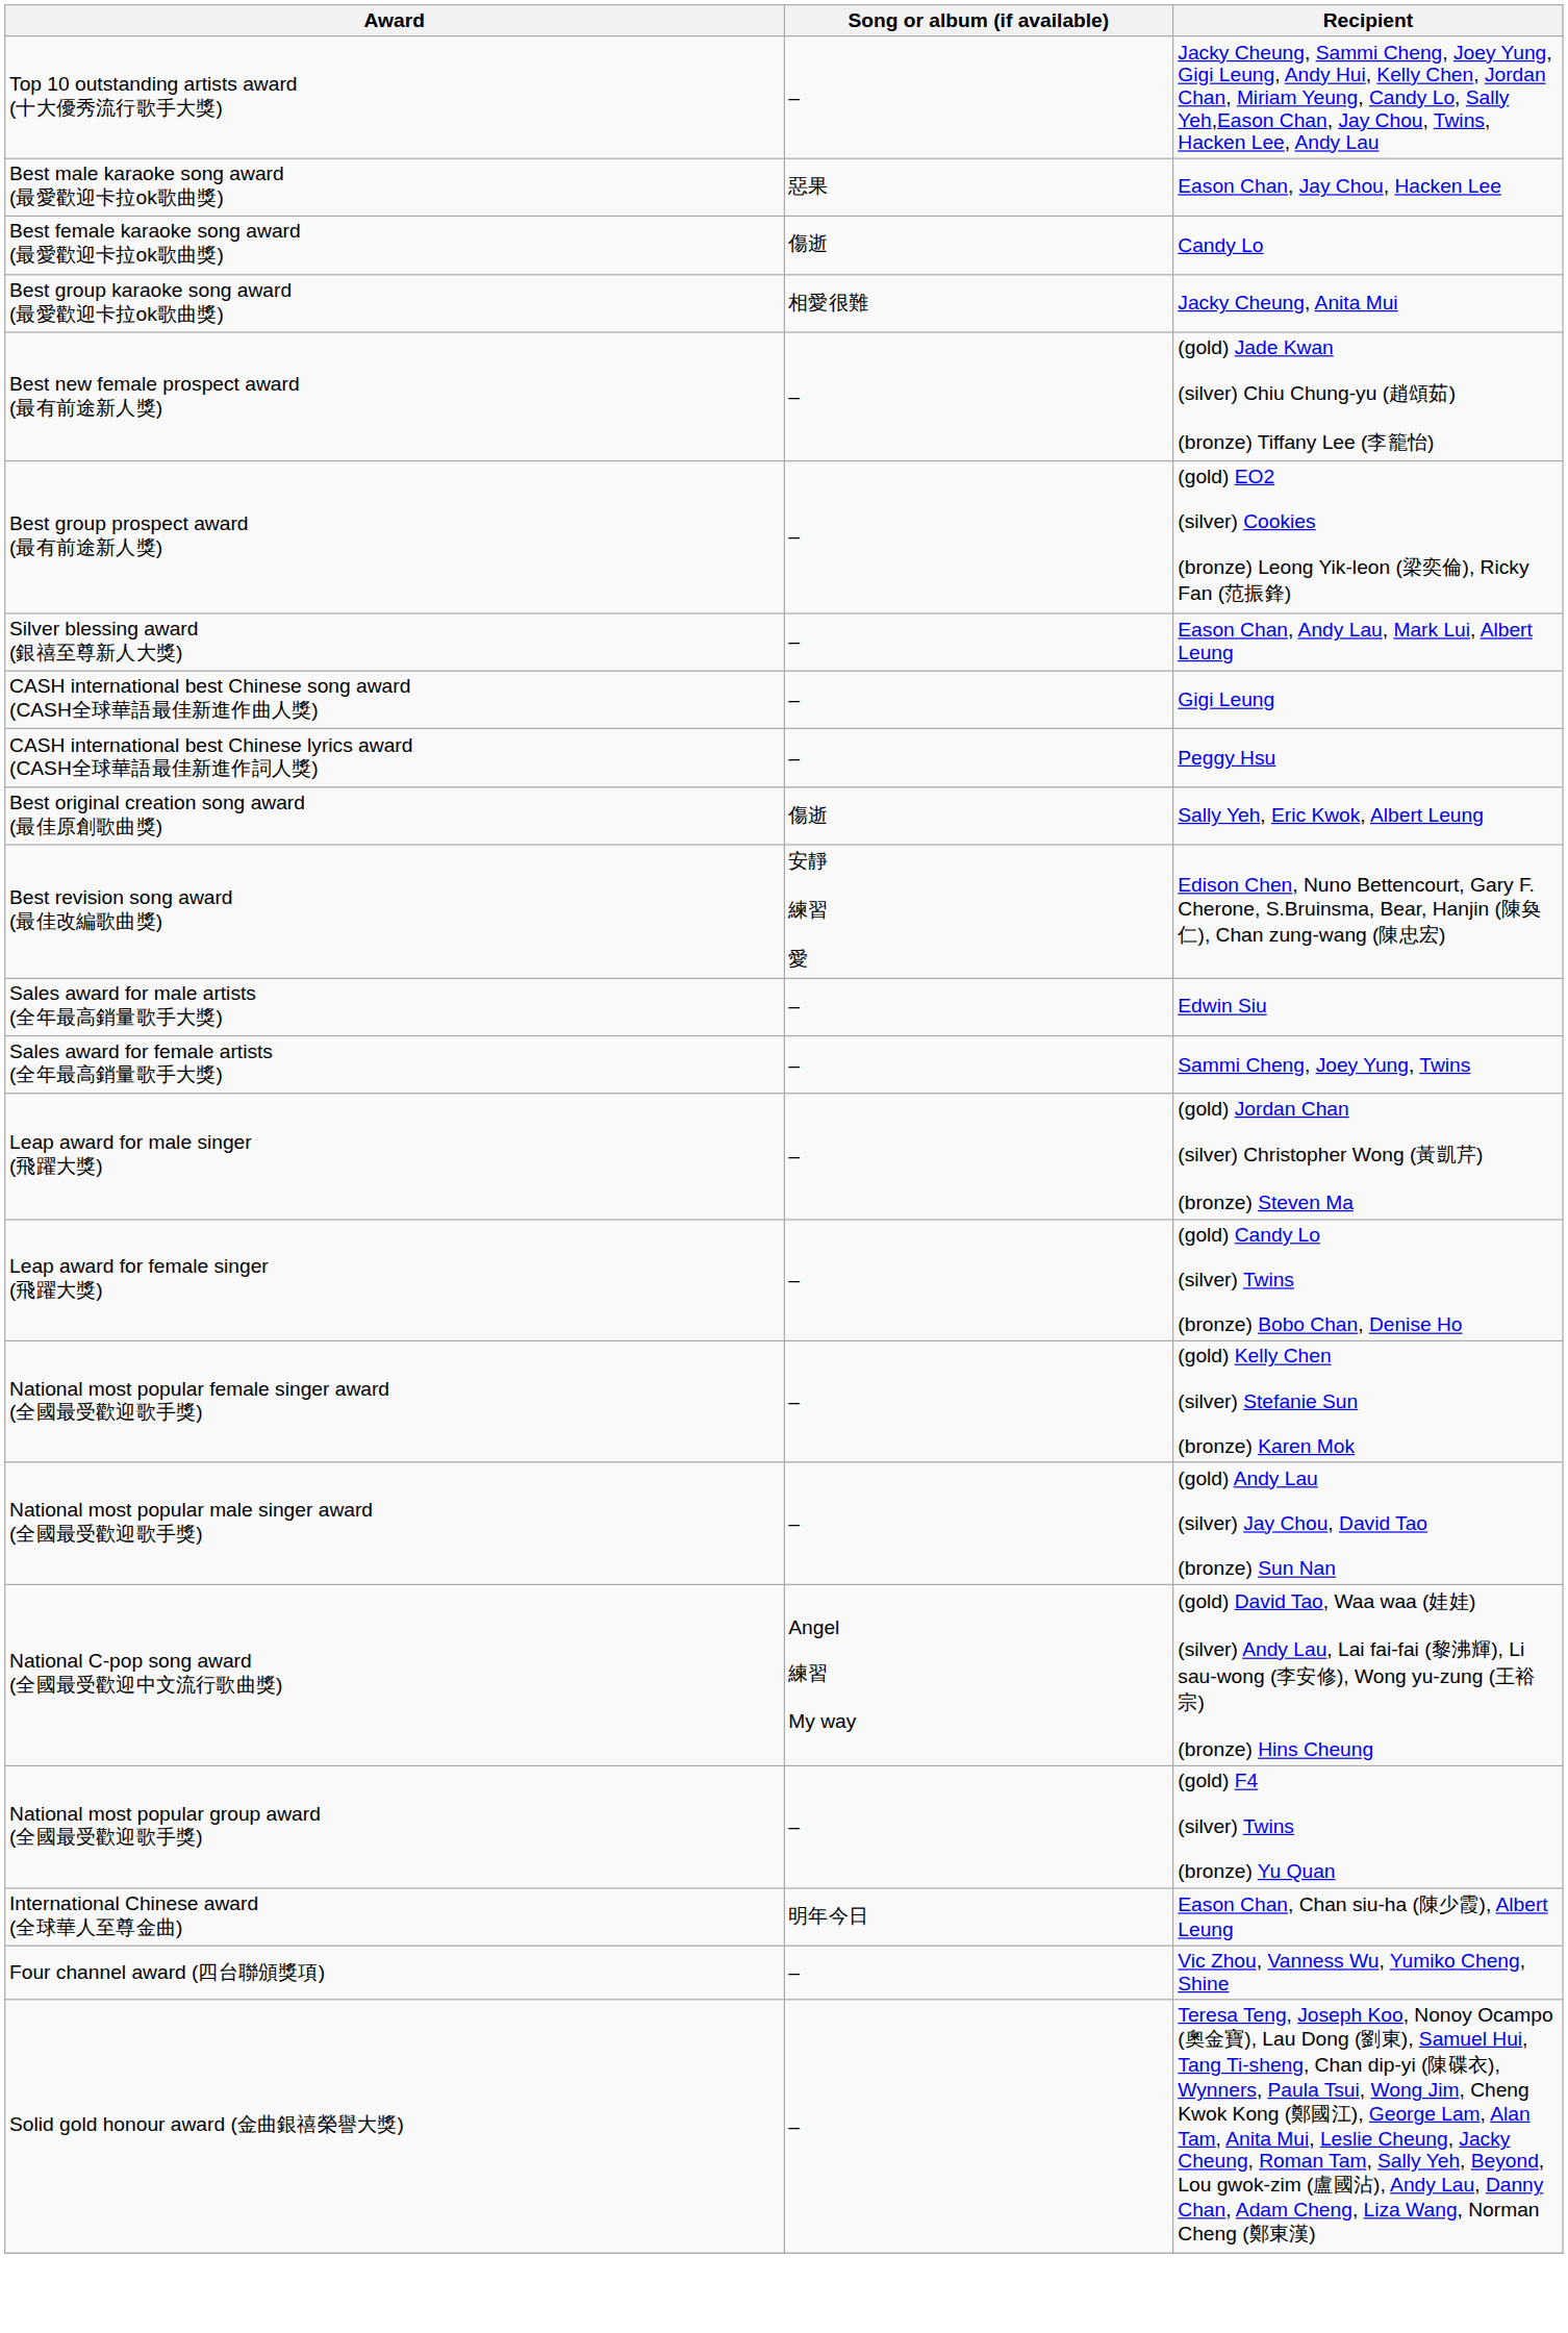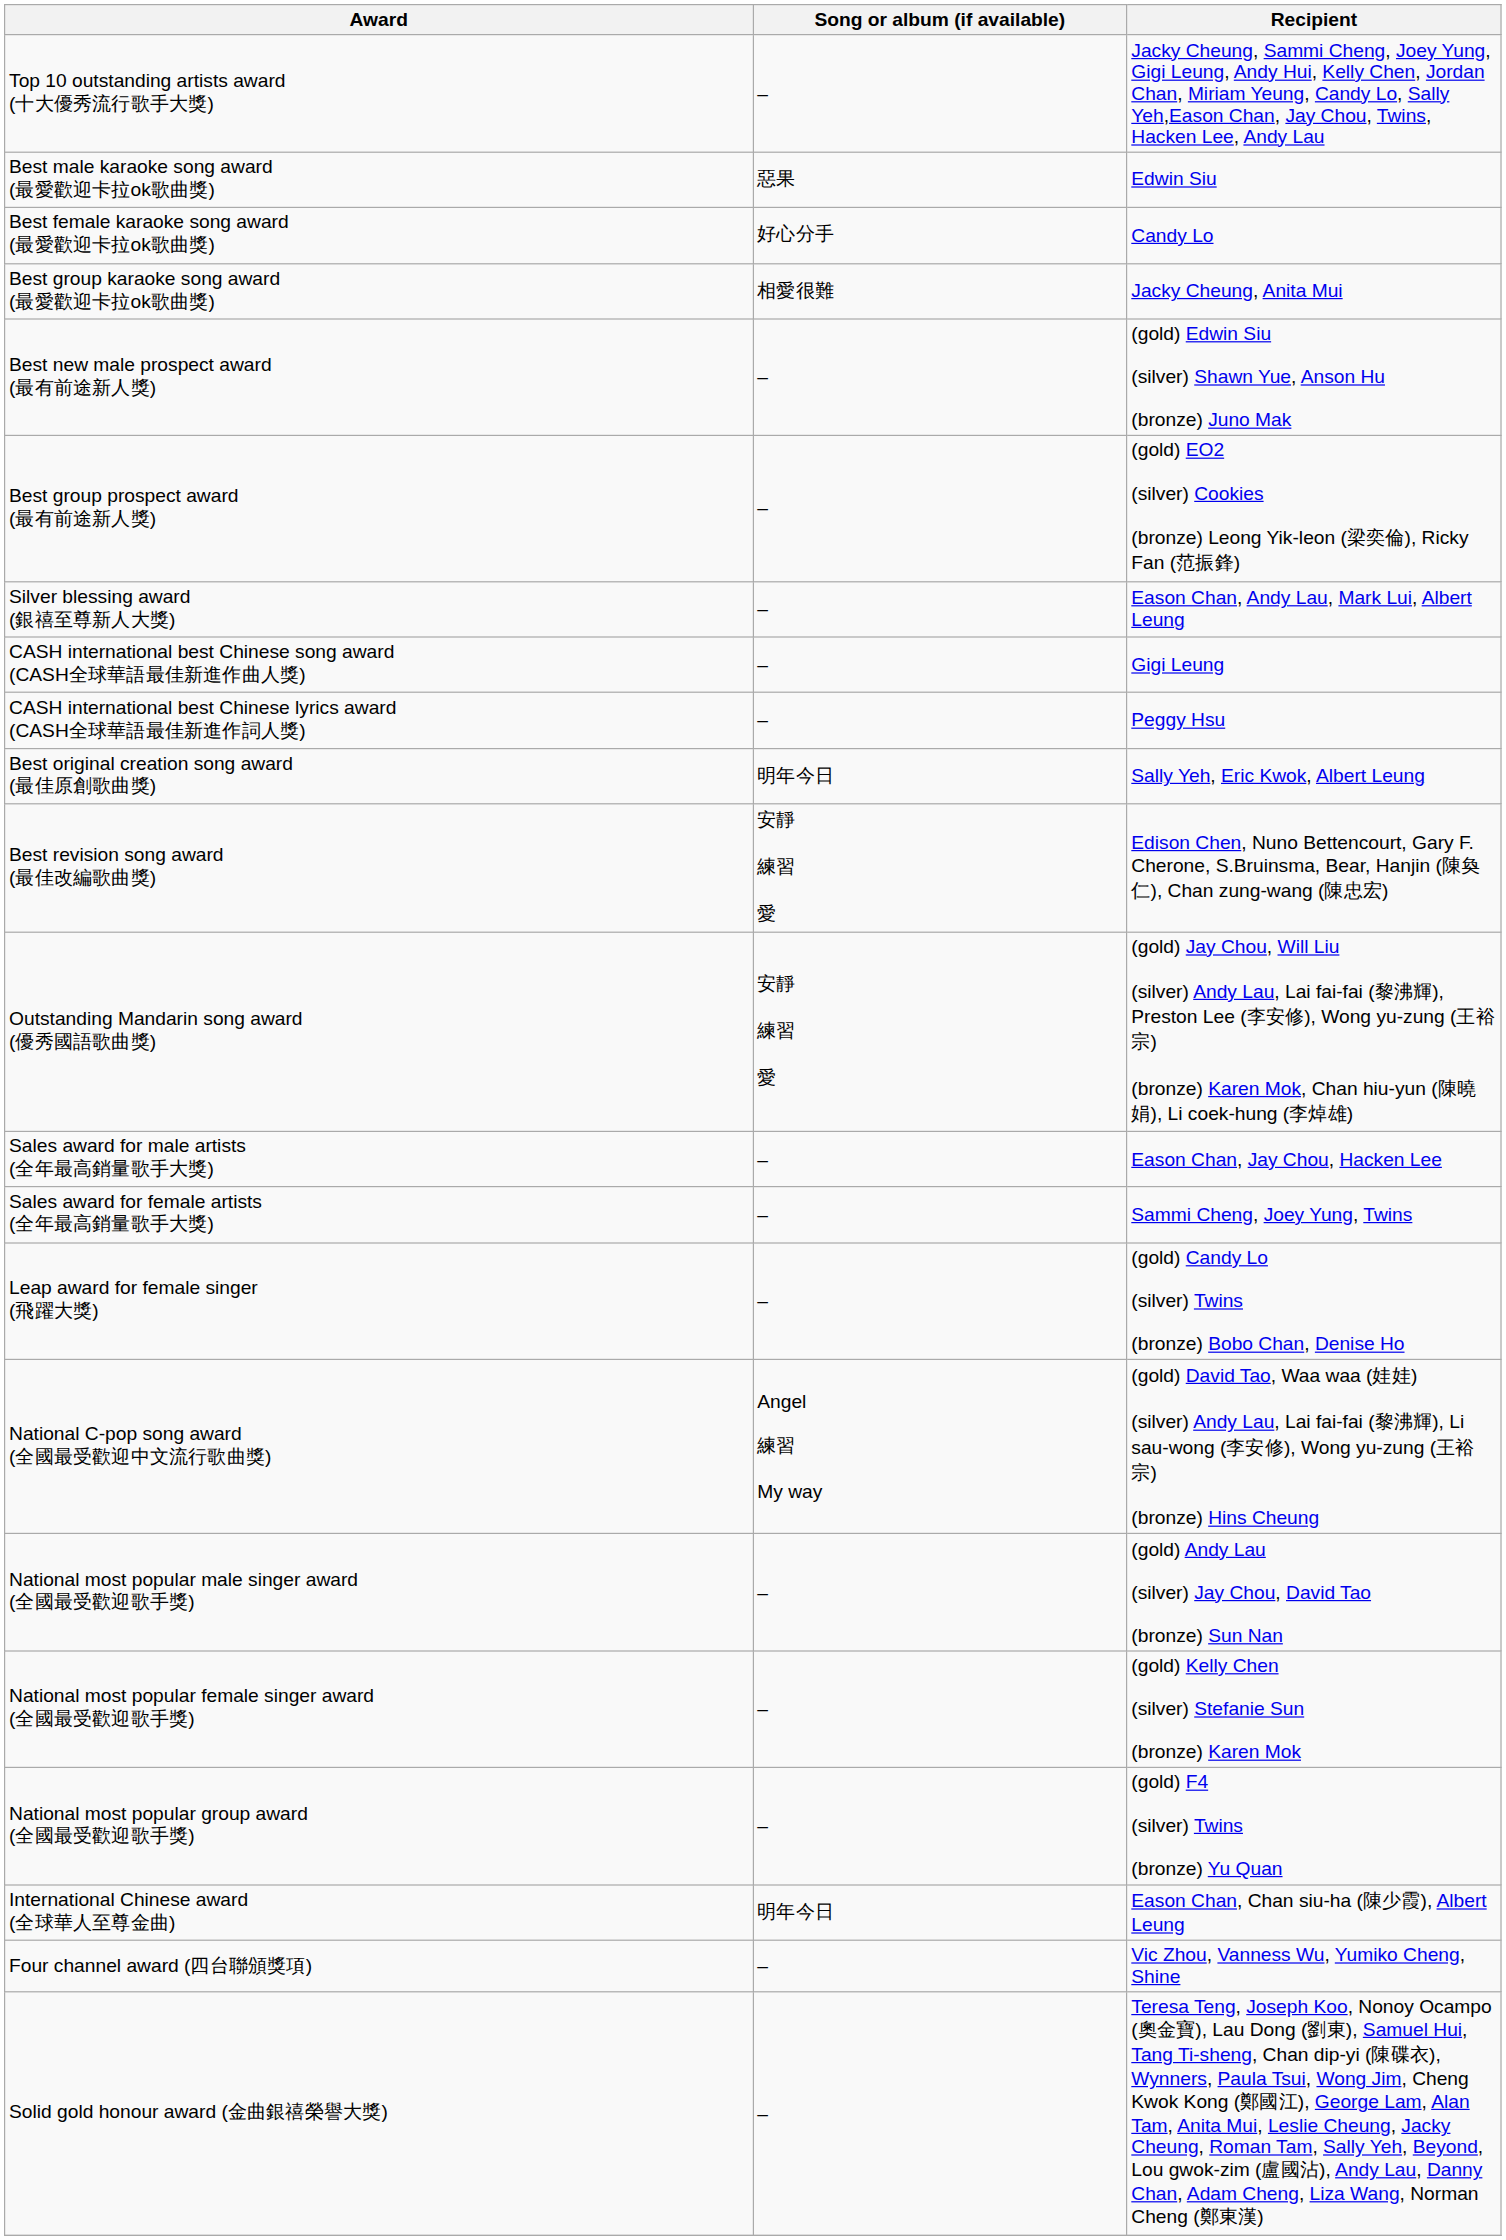Best male karaoke song award (最愛歡迎卡拉ok歌曲獎) | Recipient: Eason Chan, Jay Chou, Hacken Lee -> Edwin Siu
Best female karaoke song award (最愛歡迎卡拉ok歌曲獎) | Song or album (if available): 傷逝 -> 好心分手
+ row: Best new male prospect award (最有前途新人獎) | – | (gold) Edwin Siu (silver) Shawn Yue, Anson Hu (bronze) Juno Mak
- row: Best new female prospect award (最有前途新人獎) | – | (gold) Jade Kwan (silver) Chiu Chung-yu (趙頌茹) (bronze) Tiffany Lee (李籠怡)
Best original creation song award (最佳原創歌曲獎) | Song or album (if available): 傷逝 -> 明年今日
+ row: Outstanding Mandarin song award (優秀國語歌曲獎) | 安靜 練習 愛 | (gold) Jay Chou, Will Liu (silver) Andy Lau, Lai fai-fai (黎沸輝), Preston Lee (李安修), Wong yu-zung (王裕宗) (bronze) Karen Mok, Chan hiu-yun (陳曉娟), Li coek-hung (李焯雄)
Sales award for male artists (全年最高銷量歌手大獎) | Recipient: Edwin Siu -> Eason Chan, Jay Chou, Hacken Lee
- row: Leap award for male singer (飛躍大獎) | – | (gold) Jordan Chan (silver) Christopher Wong (黃凱芹) (bronze) Steven Ma
rows swapped: National C-pop song award (全國最受歡迎中文流行歌曲獎) <-> National most popular female singer award (全國最受歡迎歌手獎)
